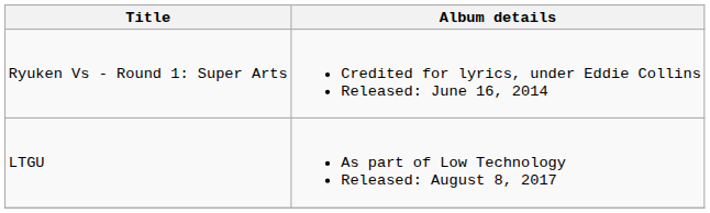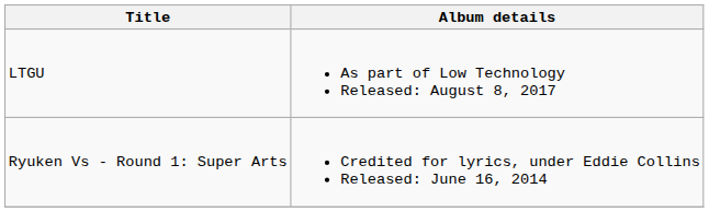rows swapped: Ryuken Vs - Round 1: Super Arts <-> LTGU
